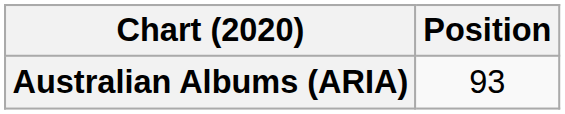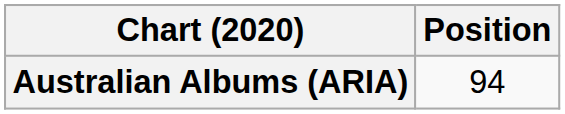Australian Albums (ARIA) | Position: 93 -> 94
